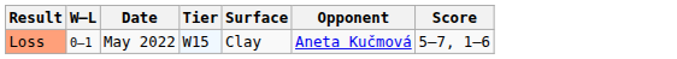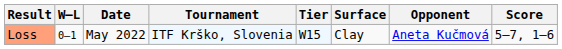+ column: Tournament | ITF Krško, Slovenia
